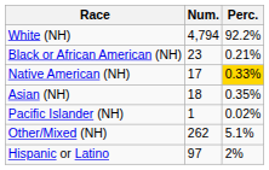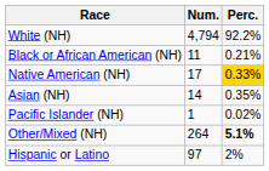Black or African American (NH) | Num.: 23 -> 11
Asian (NH) | Num.: 18 -> 14
Other/Mixed (NH) | Num.: 262 -> 264
Other/Mixed (NH) | Perc.: normal -> bold
